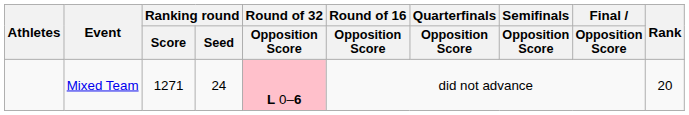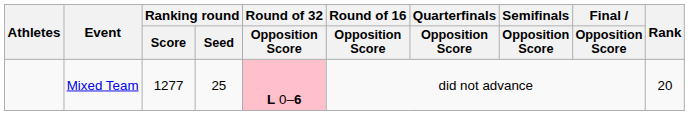Mixed Team | Ranking round / Score: 1271 -> 1277
Mixed Team | Ranking round / Seed: 24 -> 25
